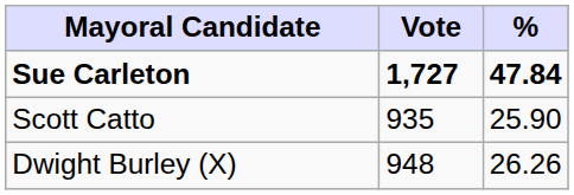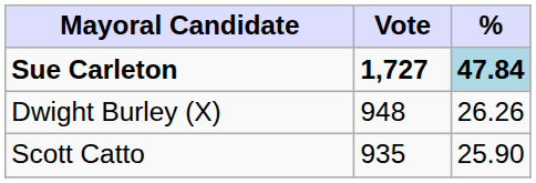Sue Carleton | %: no background -> lightblue background
rows swapped: Dwight Burley (X) <-> Scott Catto
